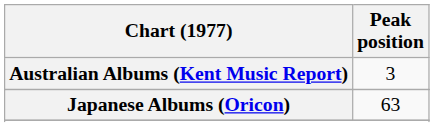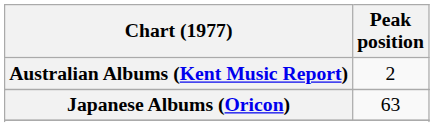Australian Albums (Kent Music Report) | Peak position: 3 -> 2
